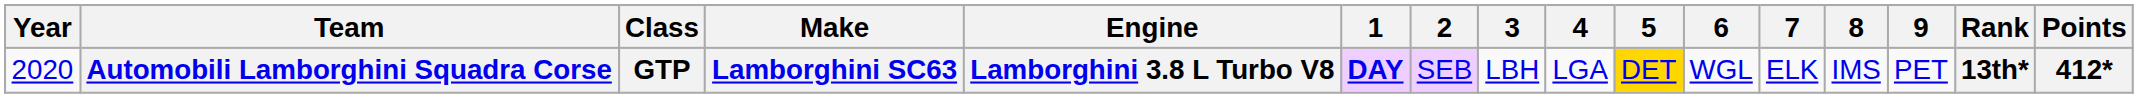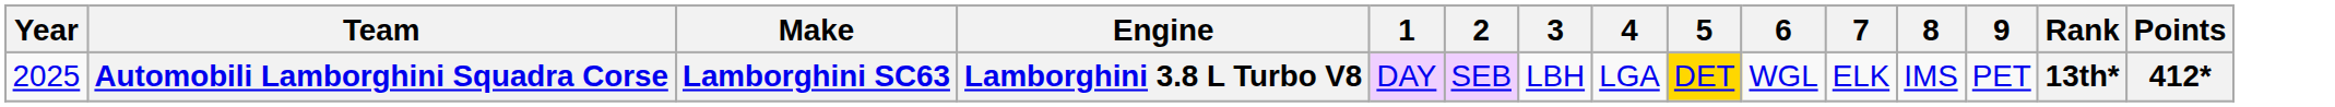- column: Class | GTP
Automobili Lamborghini Squadra Corse | Year: 2020 -> 2025
Automobili Lamborghini Squadra Corse | 1: bold -> normal
